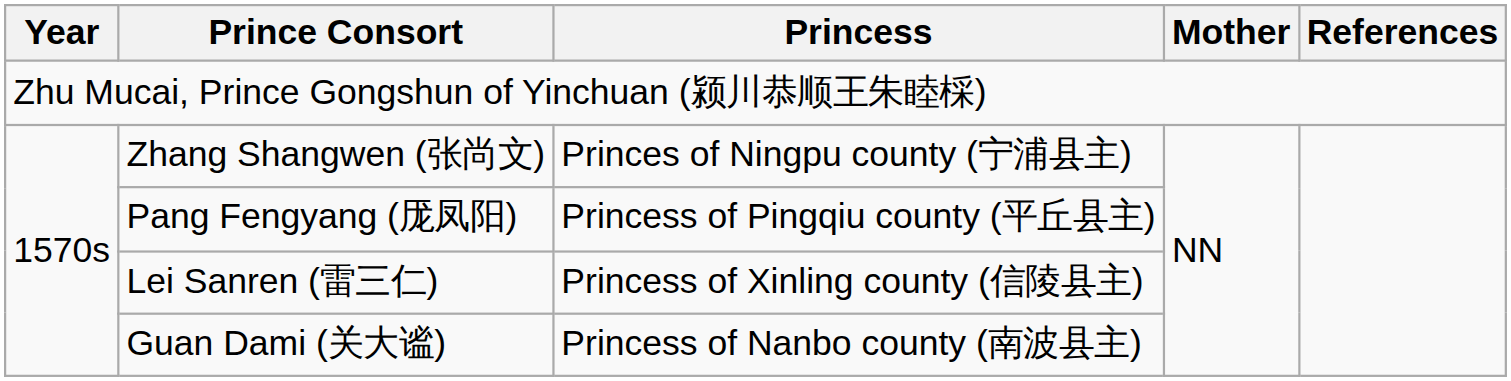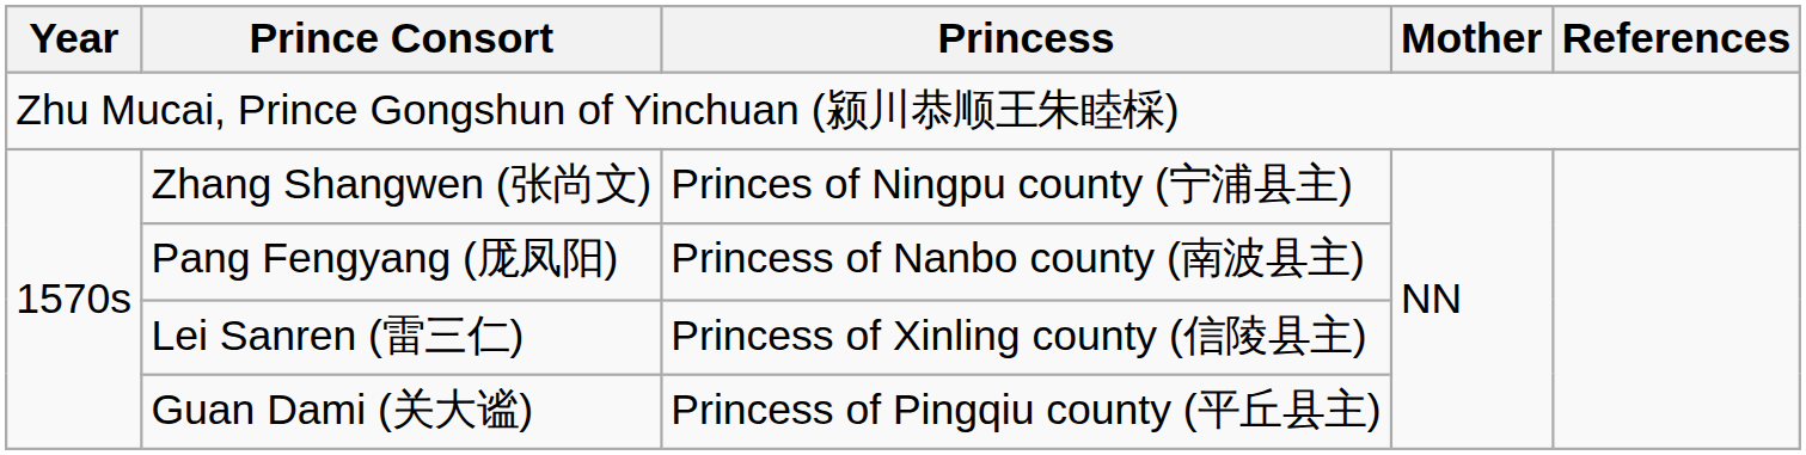Pang Fengyang (厐凤阳) | Princess: Princess of Pingqiu county (平丘县主) -> Princess of Nanbo county (南波县主)
Guan Dami (关大谧) | Princess: Princess of Nanbo county (南波县主) -> Princess of Pingqiu county (平丘县主)
